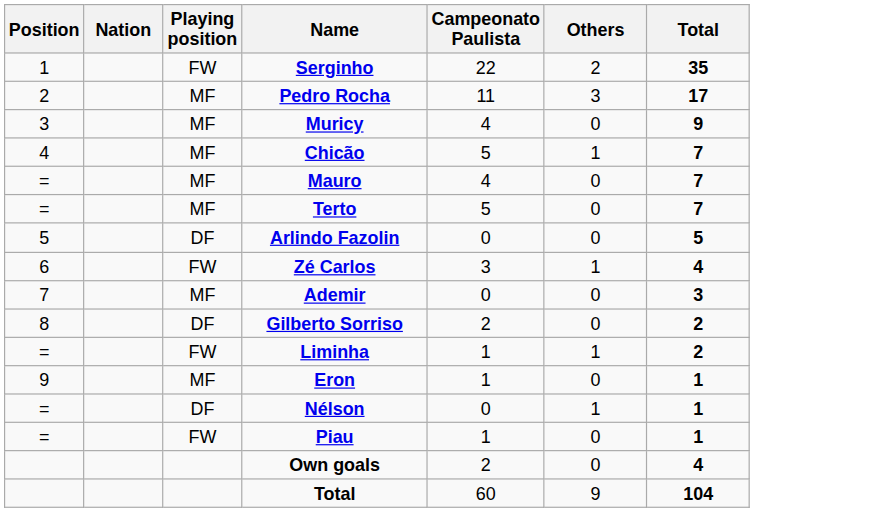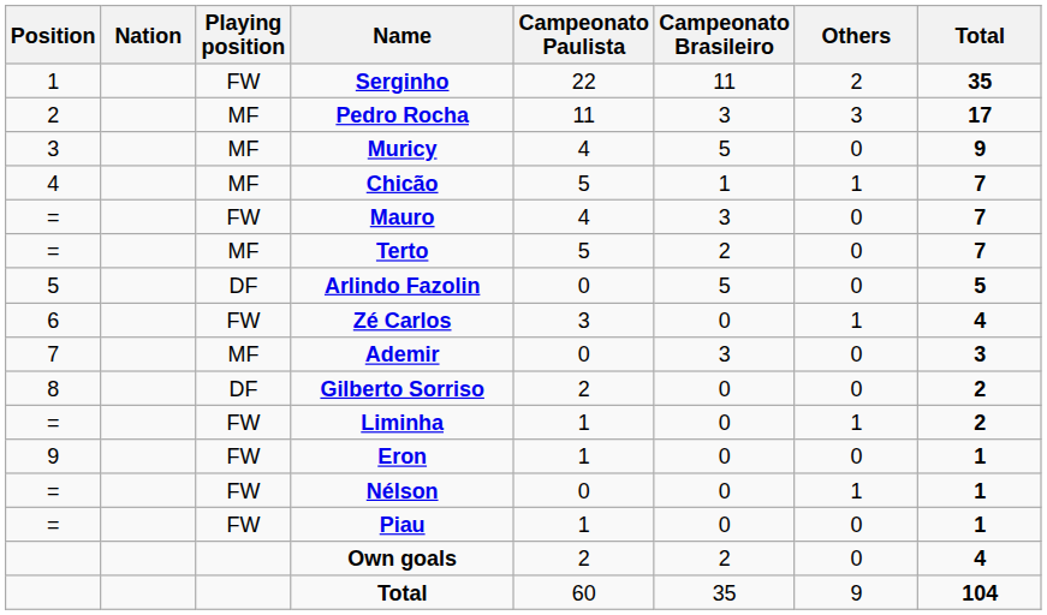+ column: Campeonato Brasileiro | 11 | 3 | 5 | 1 | 3 | 2 | 5 | 0 | 3 | 0 | 0 | 0 | 0 | 0 | 2 | 35
Mauro | Playing position: MF -> FW
Eron | Playing position: MF -> FW
Nélson | Playing position: DF -> FW
